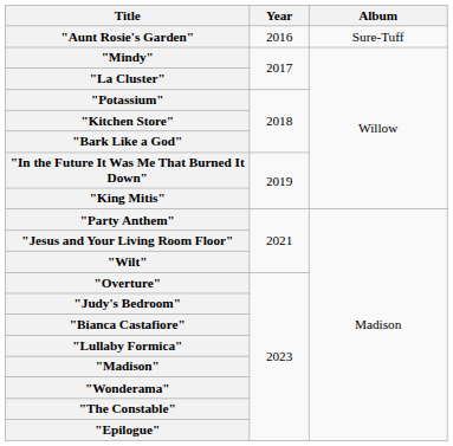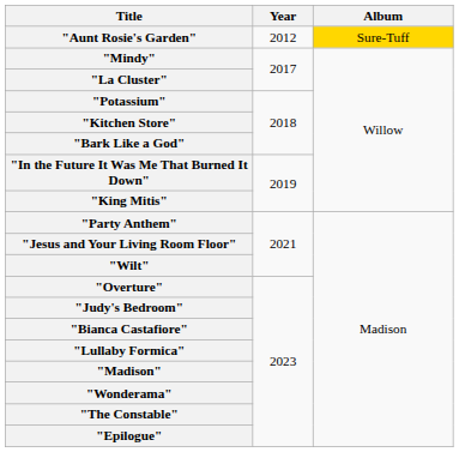"Aunt Rosie's Garden" | Year: 2016 -> 2012
"Aunt Rosie's Garden" | Album: no background -> gold background
